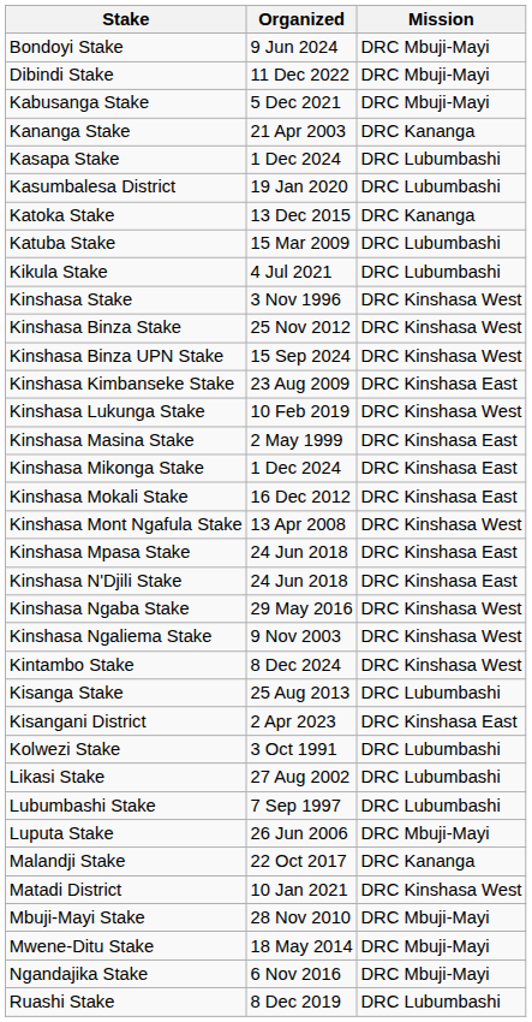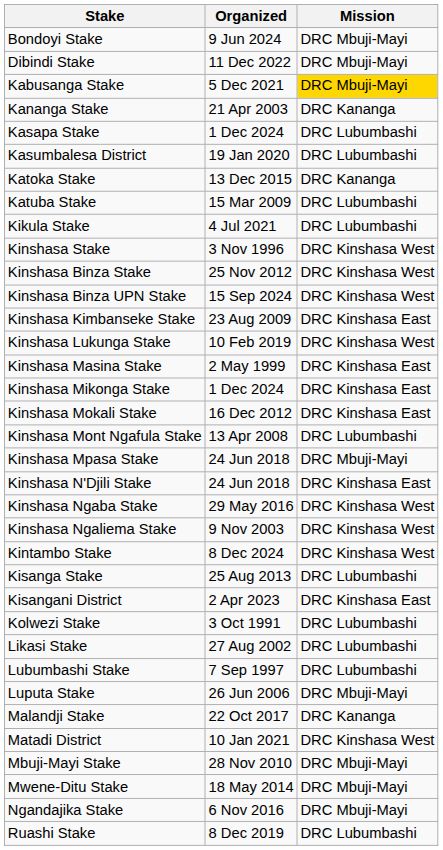Kabusanga Stake | Mission: no background -> gold background
Kinshasa Mont Ngafula Stake | Mission: DRC Kinshasa West -> DRC Lubumbashi
Kinshasa Mpasa Stake | Mission: DRC Kinshasa East -> DRC Mbuji-Mayi
